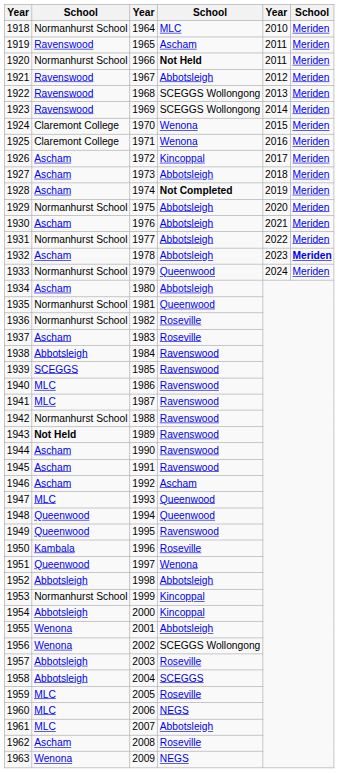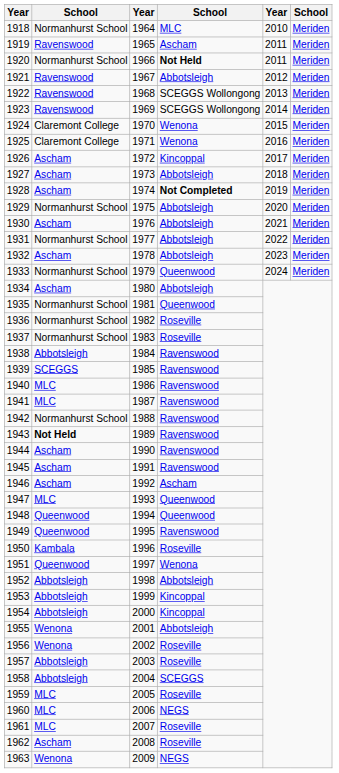1932 | column 6: bold -> normal
1937 | column 2: Ascham -> Normanhurst School
1953 | column 2: Normanhurst School -> Abbotsleigh
1956 | column 4: SCEGGS Wollongong -> Roseville
1961 | column 4: Abbotsleigh -> Roseville
